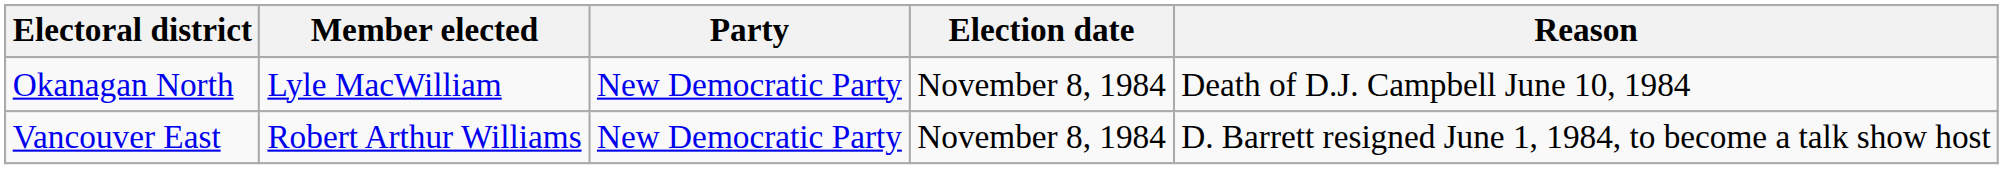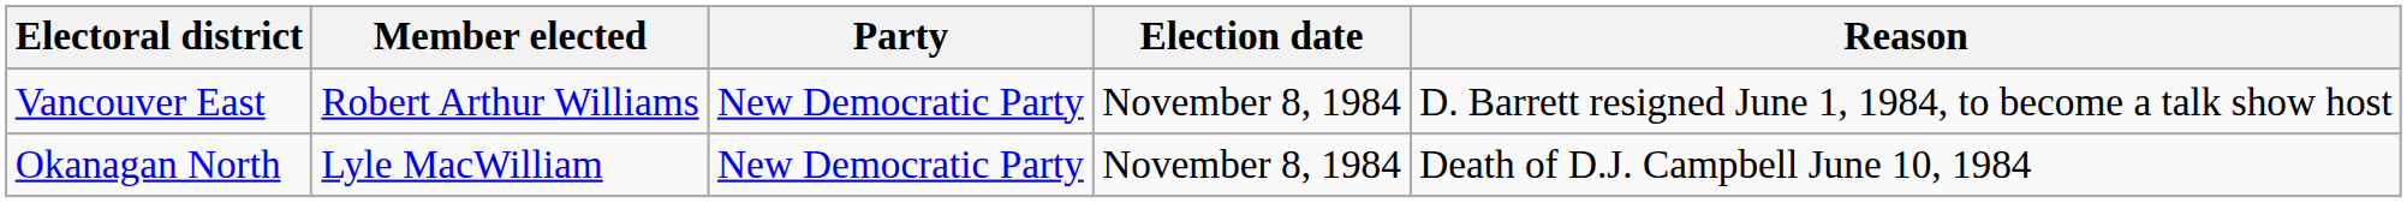rows swapped: Okanagan North <-> Vancouver East
